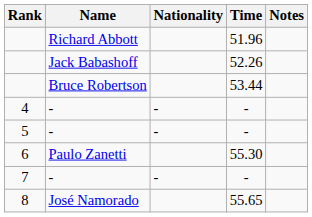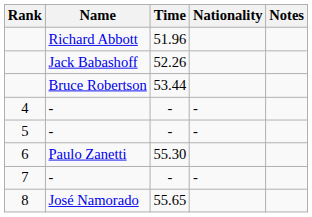columns swapped: Nationality <-> Time
